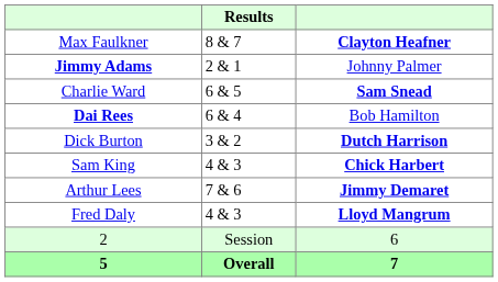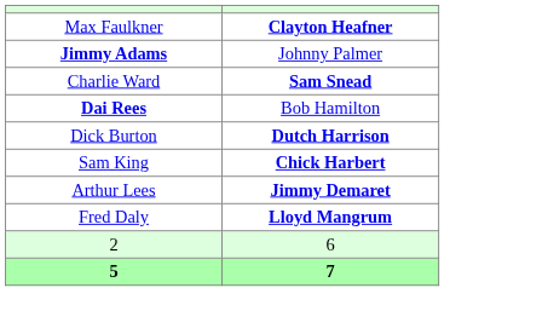- column: Results | 8 & 7 | 2 & 1 | 6 & 5 | 6 & 4 | 3 & 2 | 4 & 3 | 7 & 6 | 4 & 3 | Session | Overall
